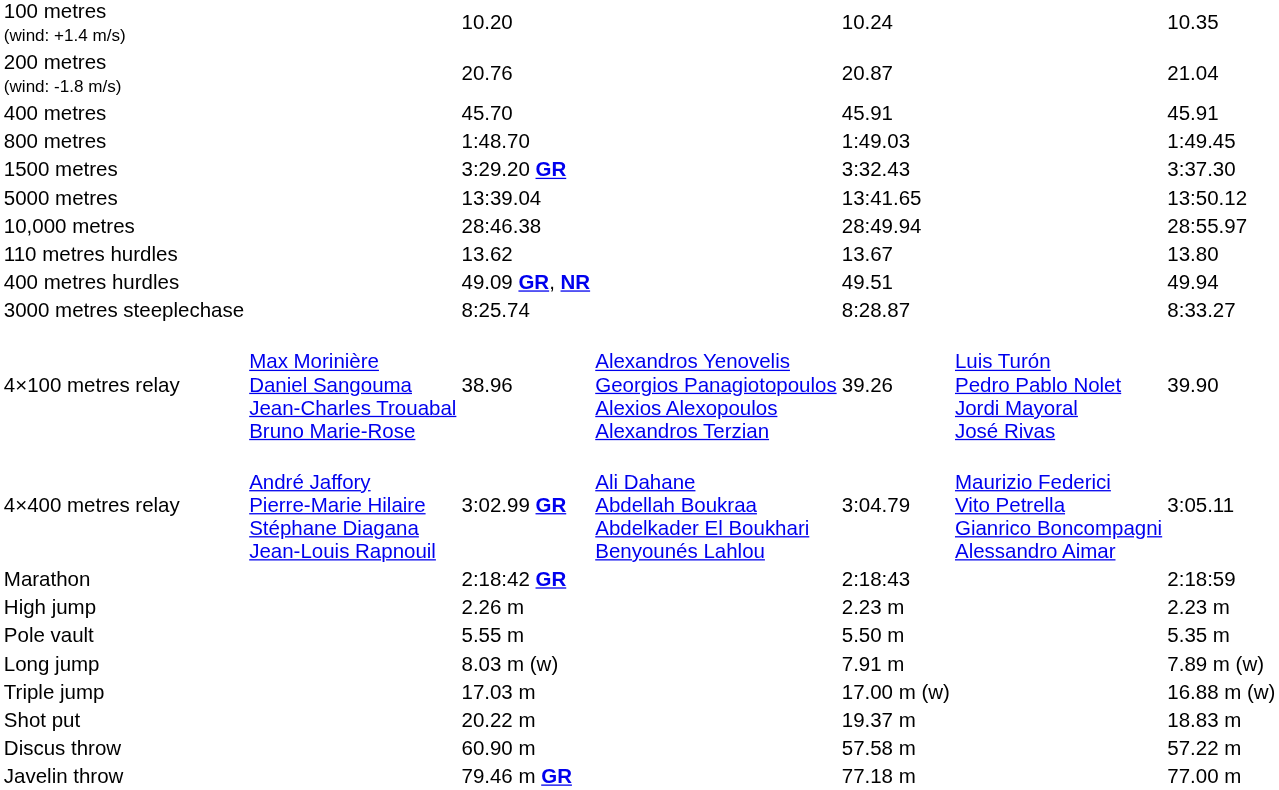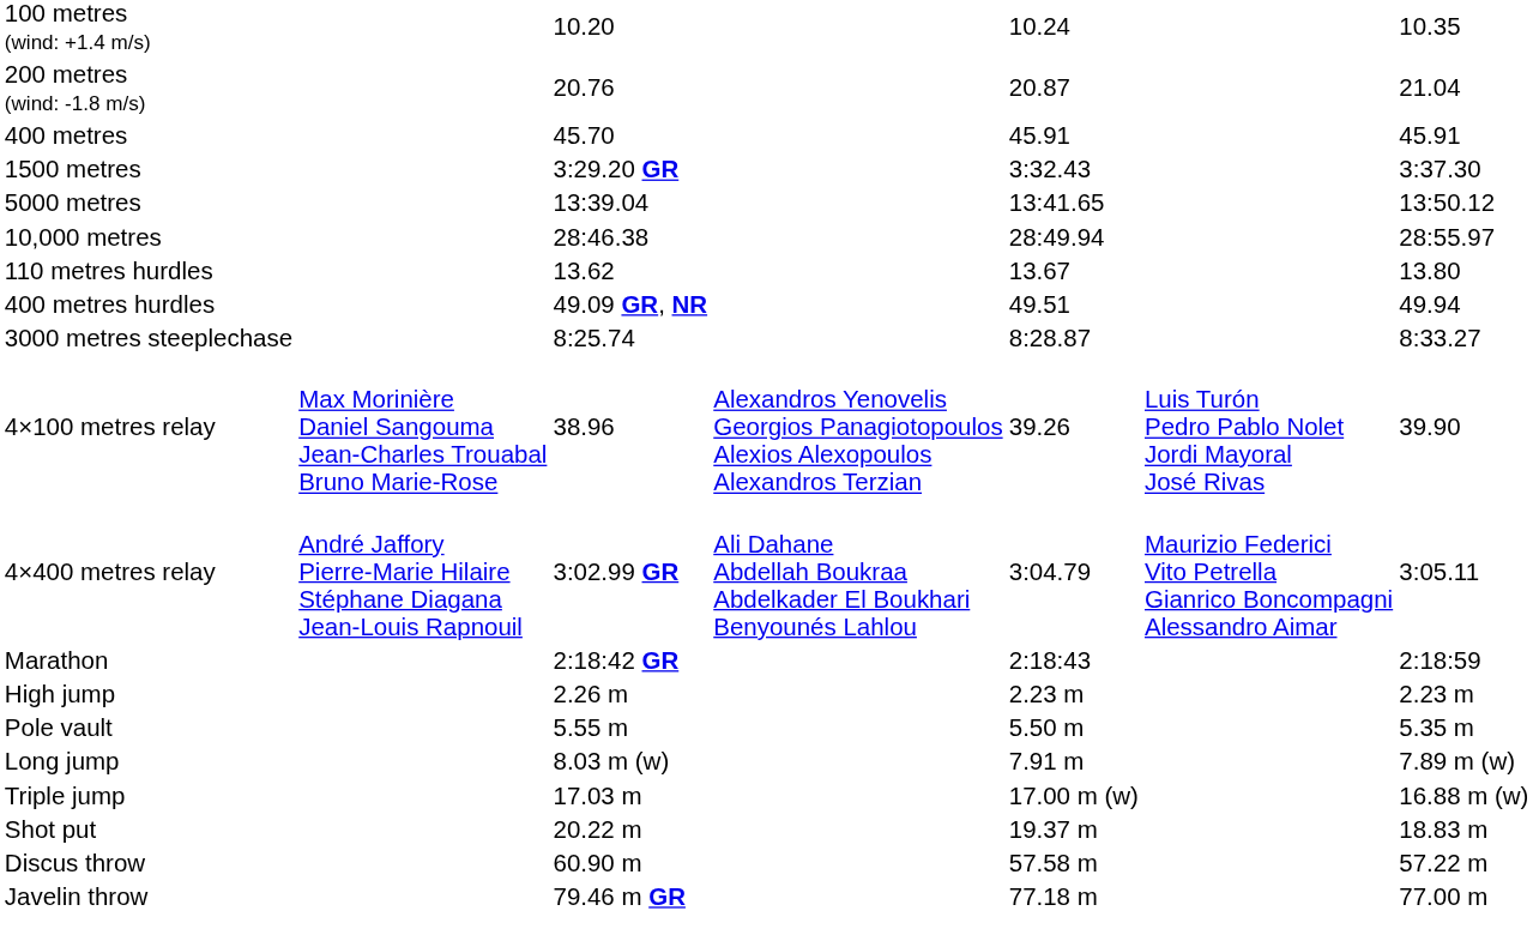- row: 800 metres | 1:48.70 | 1:49.03 | 1:49.45
